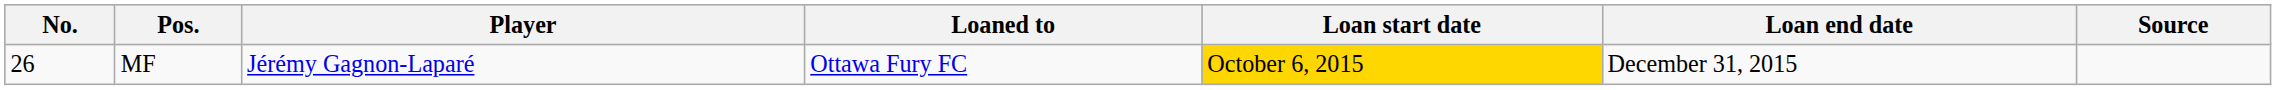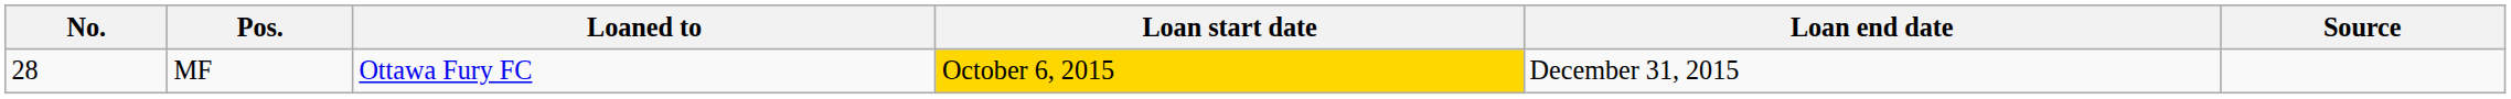- column: Player | Jérémy Gagnon-Laparé
MF | No.: 26 -> 28
